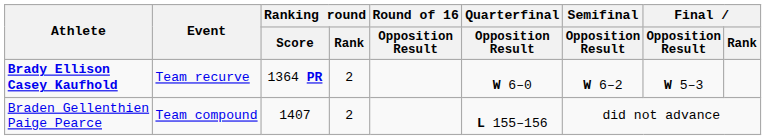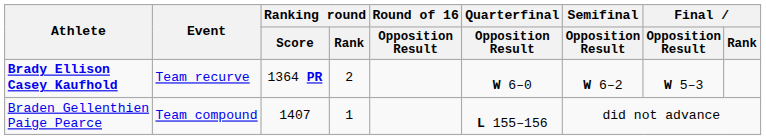Braden Gellenthien Paige Pearce | Ranking round / Rank: 2 -> 1
